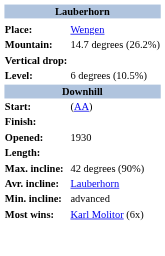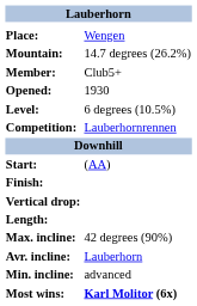+ row: Member: | Club5+
rows swapped: Opened: <-> Vertical drop:
+ row: Competition: | Lauberhornrennen
Most wins: | column 2: normal -> bold
